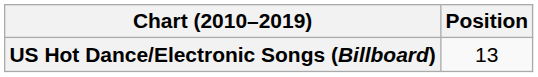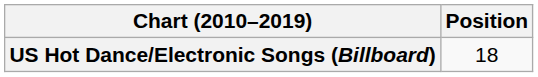US Hot Dance/Electronic Songs (Billboard) | Position: 13 -> 18
